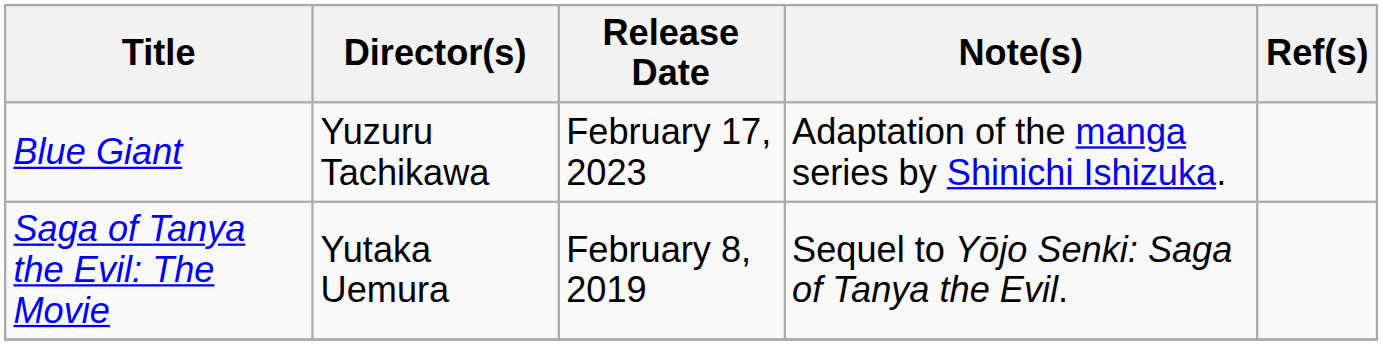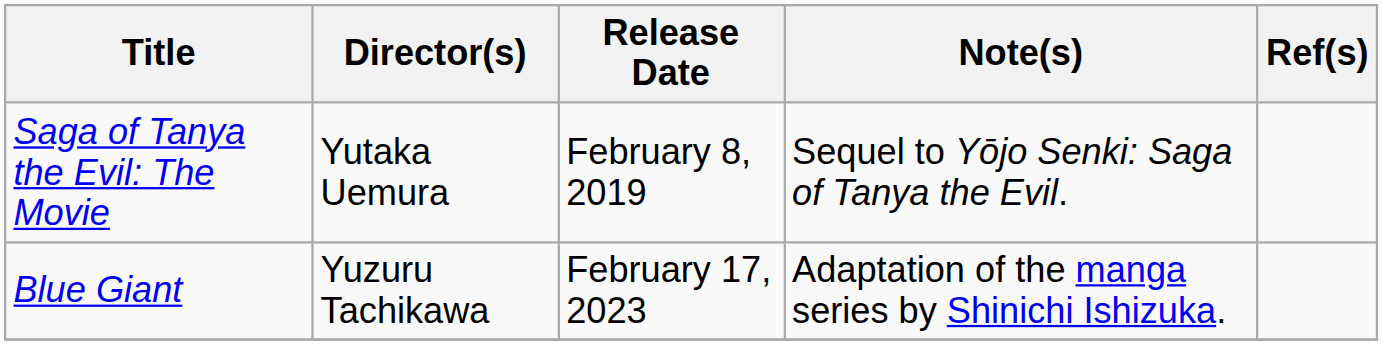rows swapped: Saga of Tanya the Evil: The Movie <-> Blue Giant
